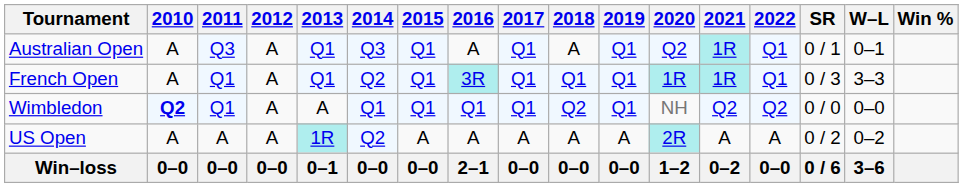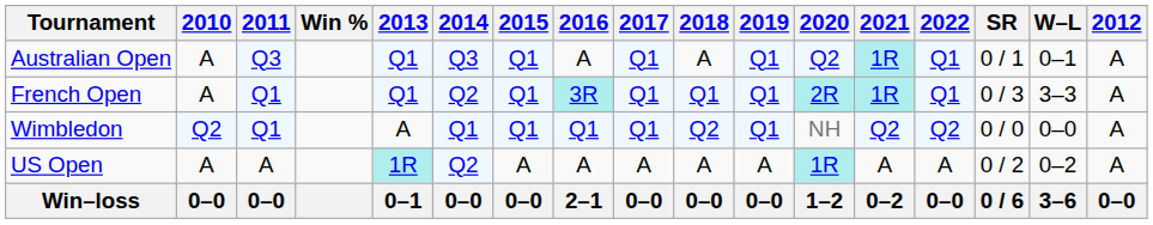columns swapped: 2012 <-> Win %
French Open | 2020: 1R -> 2R
Wimbledon | 2010: bold -> normal
US Open | 2020: 2R -> 1R
